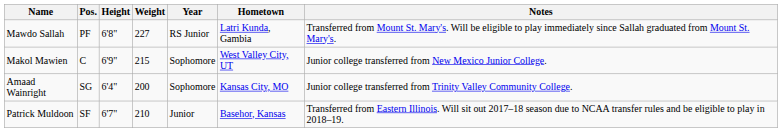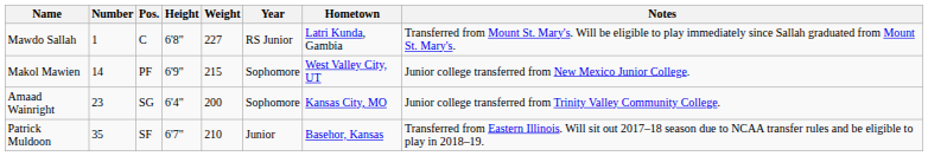+ column: Number | 1 | 14 | 23 | 35
Mawdo Sallah | Pos.: PF -> C
Makol Mawien | Pos.: C -> PF
